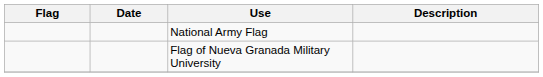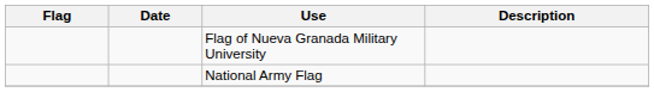rows swapped: National Army Flag <-> Flag of Nueva Granada Military University
